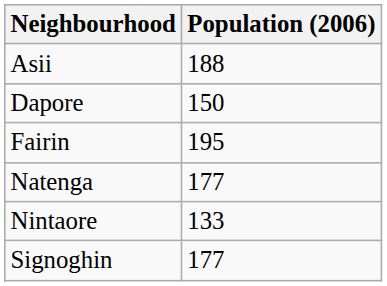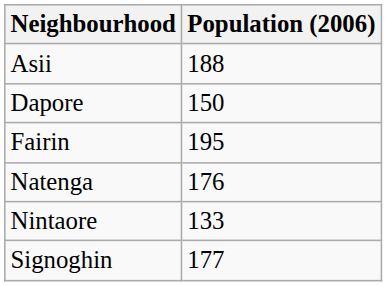Natenga | Population (2006): 177 -> 176
